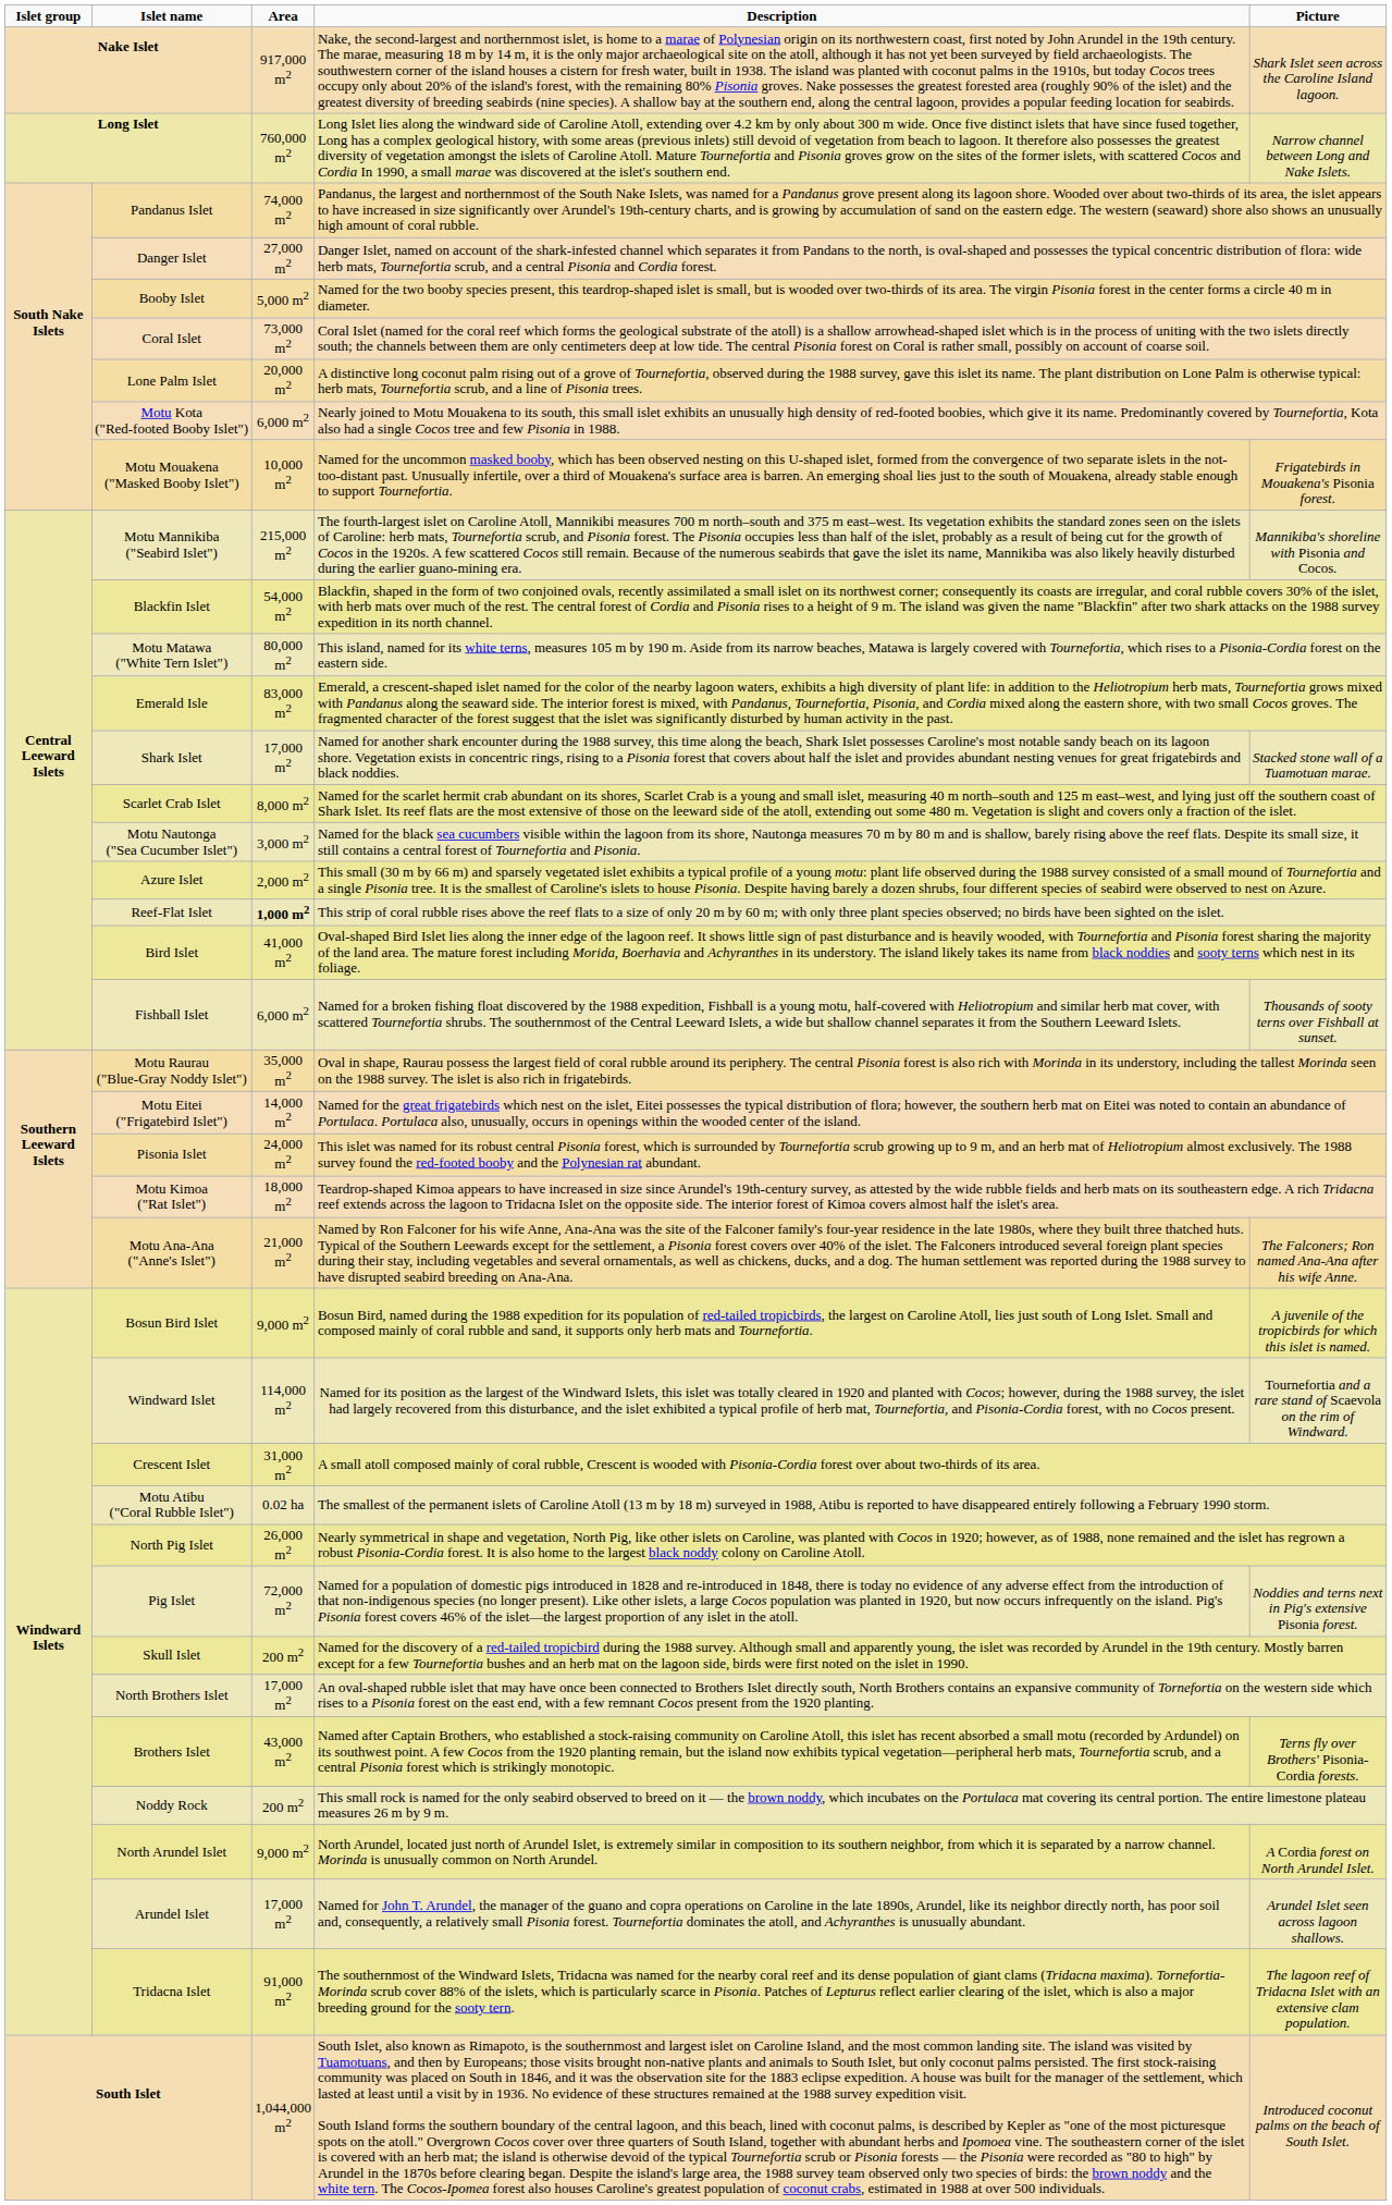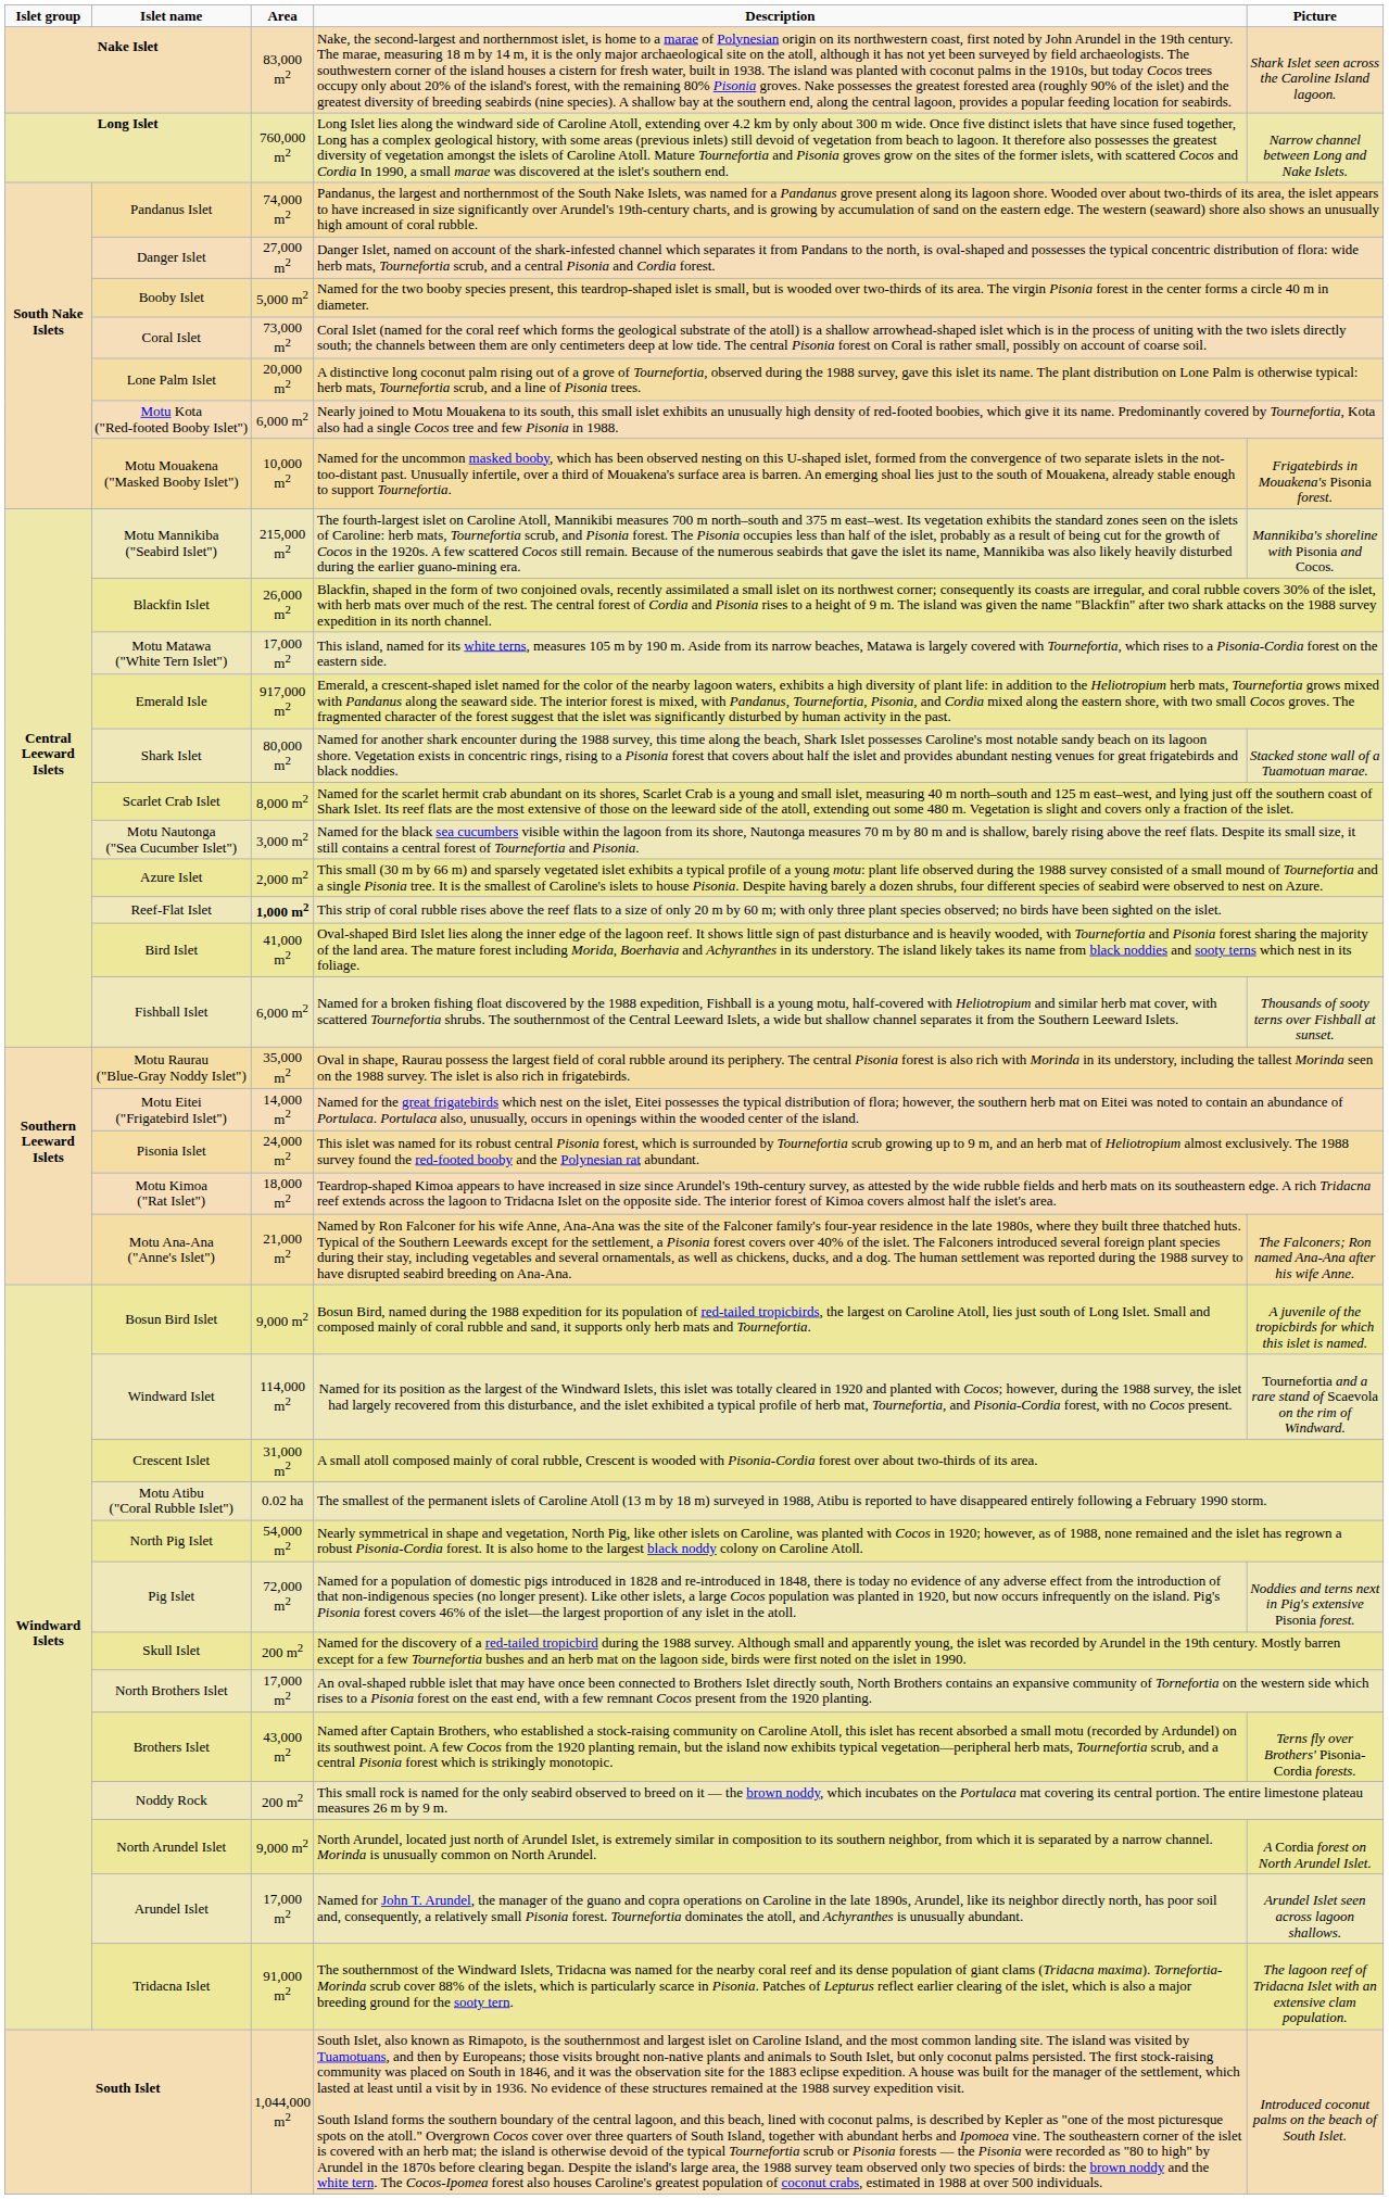Nake Islet | Area: 917,000 m2 -> 83,000 m2
Blackfin Islet | Area: 54,000 m2 -> 26,000 m2
Motu Matawa ("White Tern Islet") | Area: 80,000 m2 -> 17,000 m2
Emerald Isle | Area: 83,000 m2 -> 917,000 m2
Shark Islet | Area: 17,000 m2 -> 80,000 m2
North Pig Islet | Area: 26,000 m2 -> 54,000 m2
